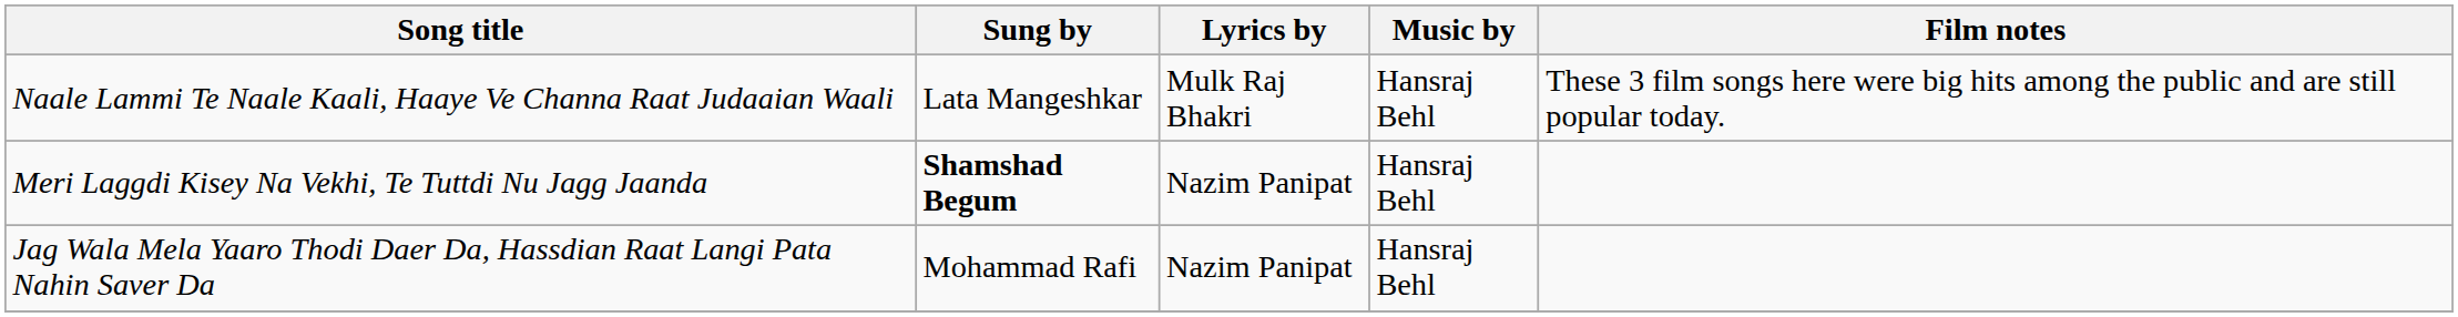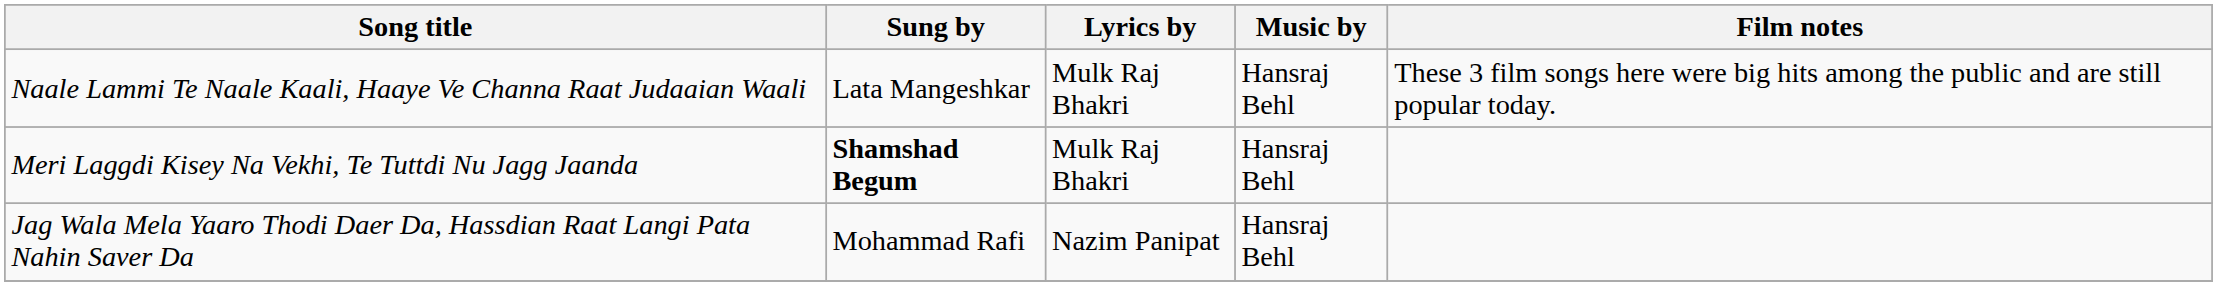Meri Laggdi Kisey Na Vekhi, Te Tuttdi Nu Jagg Jaanda | Lyrics by: Nazim Panipat -> Mulk Raj Bhakri
